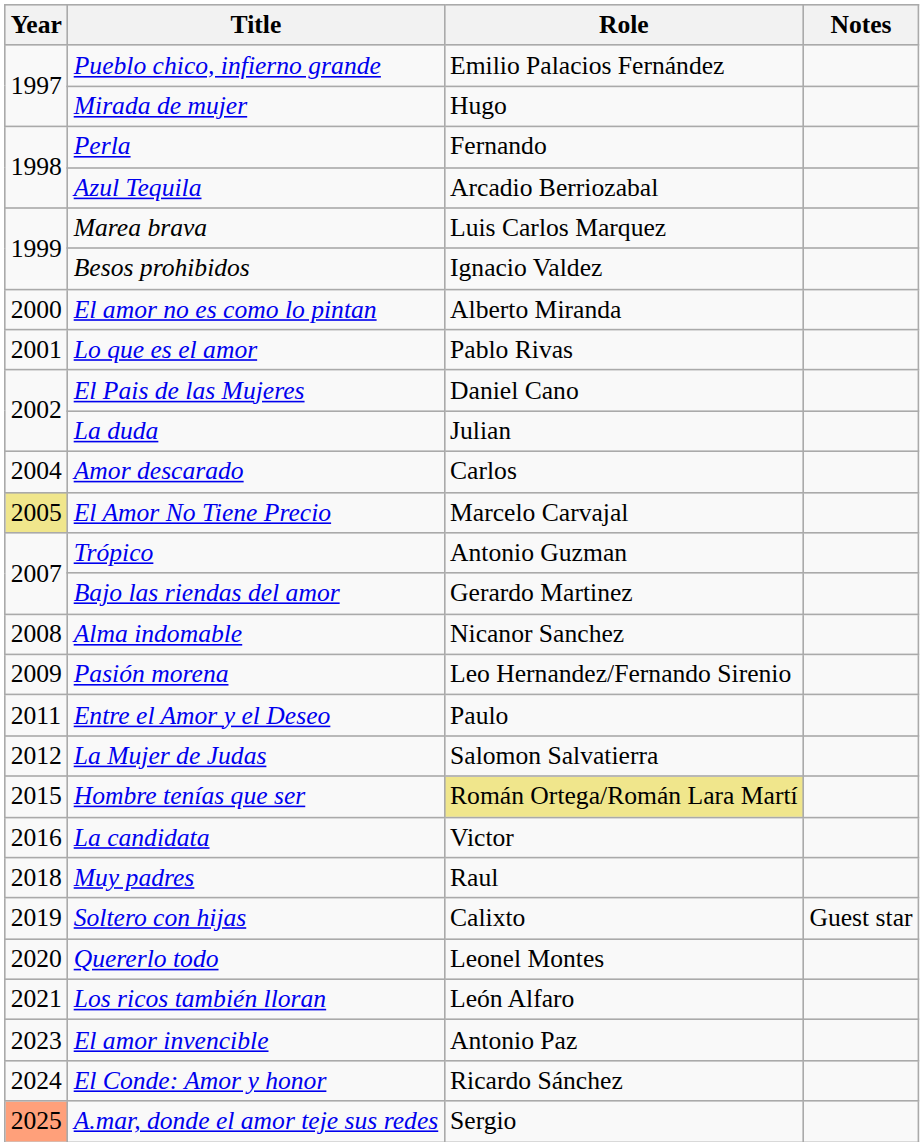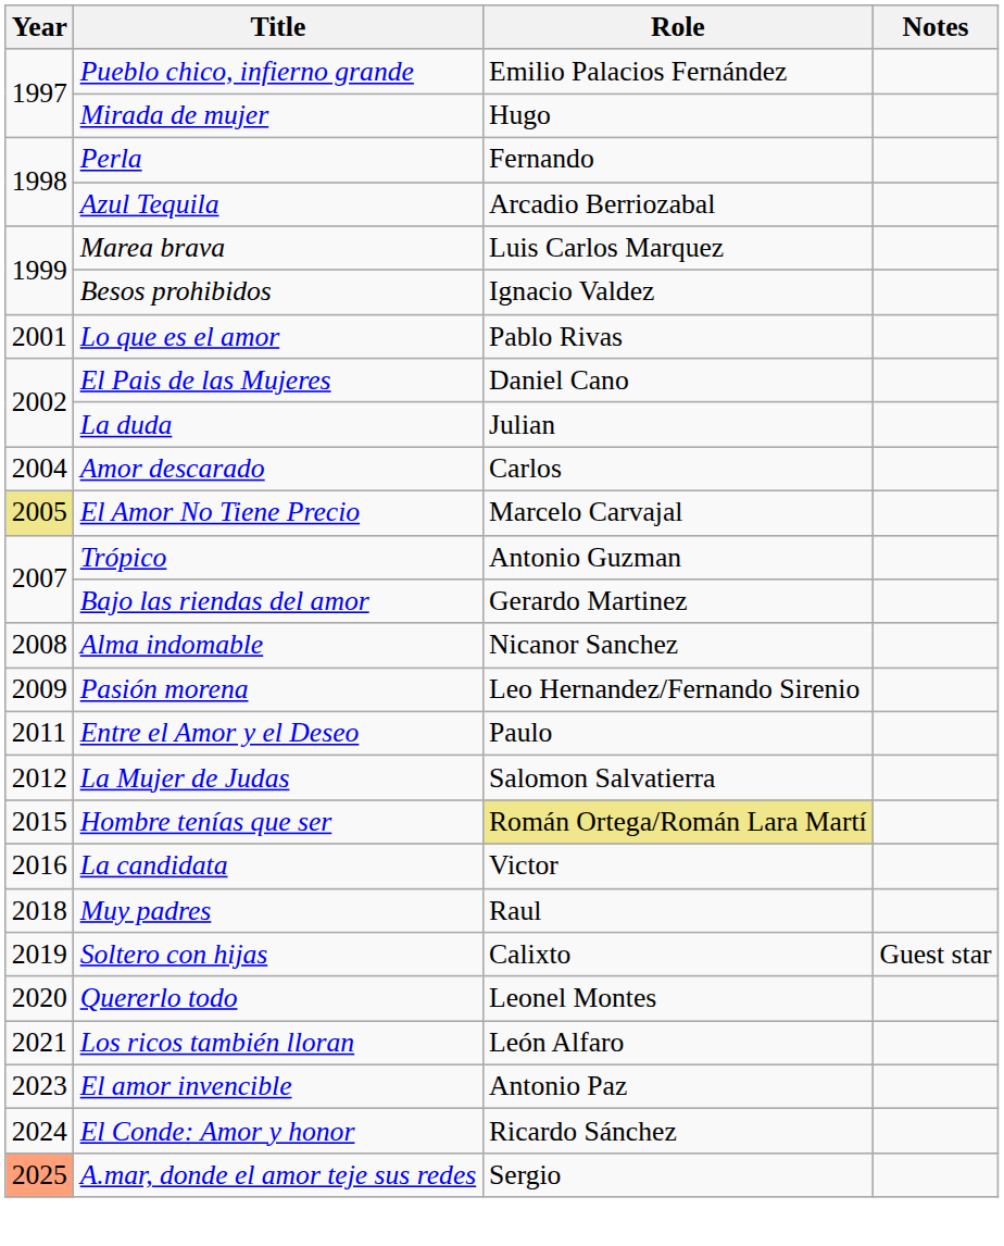- row: 2000 | El amor no es como lo pintan | Alberto Miranda
